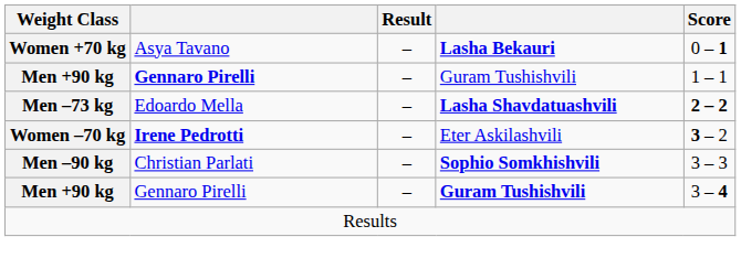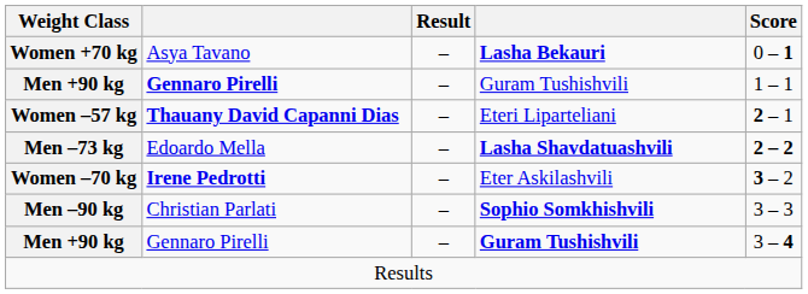+ row: Women –57 kg | Thauany David Capanni Dias | – | Eteri Liparteliani | 2 – 1
